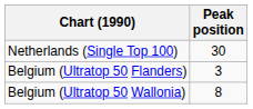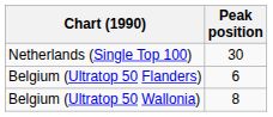Belgium (Ultratop 50 Flanders) | Peak position: 3 -> 6
